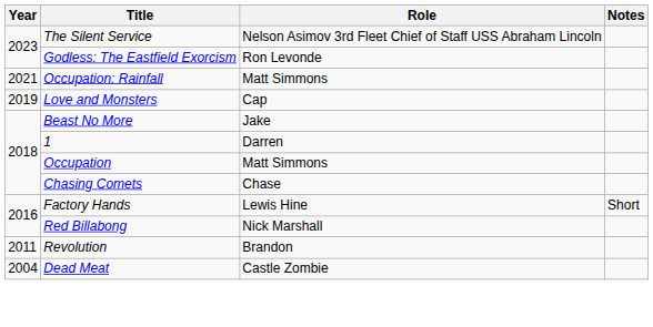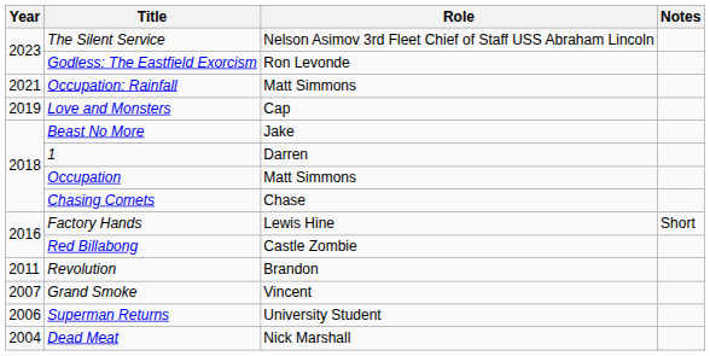Red Billabong | Role: Nick Marshall -> Castle Zombie
+ row: 2007 | Grand Smoke | Vincent
+ row: 2006 | Superman Returns | University Student
Dead Meat | Role: Castle Zombie -> Nick Marshall
